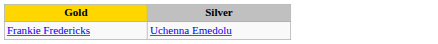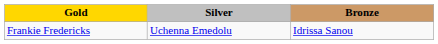+ column: Bronze | Idrissa Sanou
